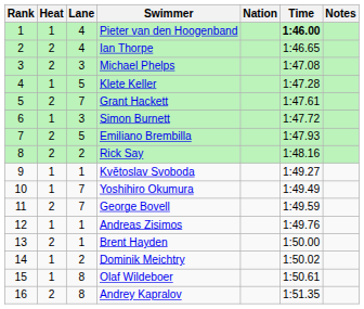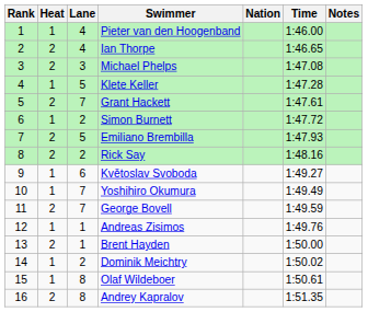Pieter van den Hoogenband | Time: bold -> normal
Simon Burnett | Lane: 3 -> 2
Květoslav Svoboda | Lane: 1 -> 6
